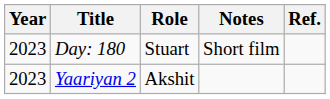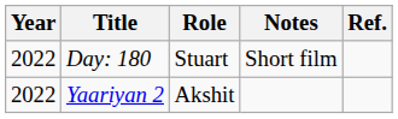Day: 180 | Year: 2023 -> 2022
Yaariyan 2 | Year: 2023 -> 2022
